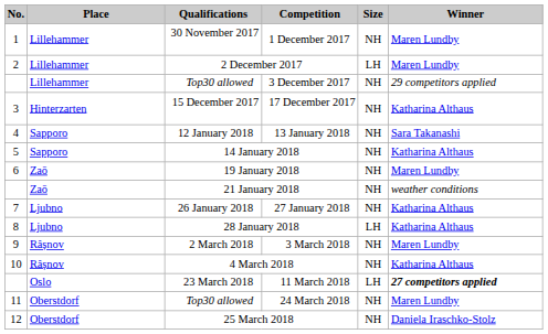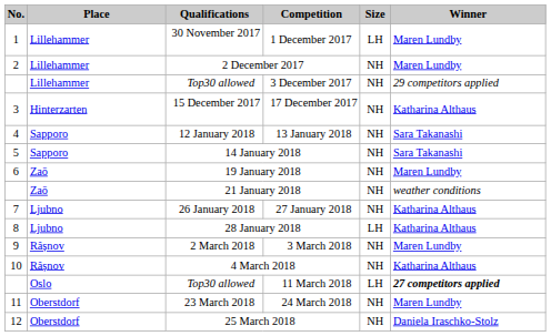1 December 2017 | Size: NH -> LH
2 December 2017 | Size: LH -> NH
14 January 2018 | Winner: Katharina Althaus -> Sara Takanashi
11 March 2018 | Qualifications: 23 March 2018 -> Top30 allowed
24 March 2018 | Qualifications: Top30 allowed -> 23 March 2018
